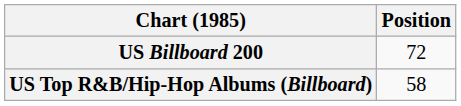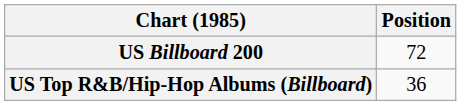US Top R&B/Hip-Hop Albums (Billboard) | Position: 58 -> 36
